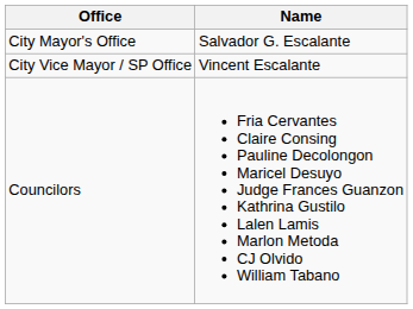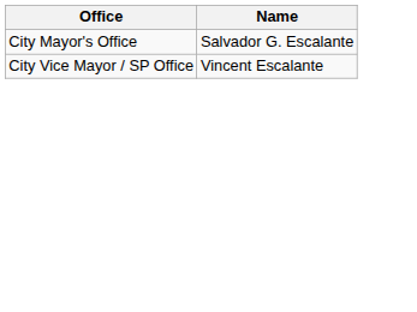- row: Councilors | Fria Cervantes Claire Consing Pauline Decolongon Maricel Desuyo Judge Frances Guanzon Kathrina Gustilo Lalen Lamis Marlon Metoda CJ Olvido William Tabano
